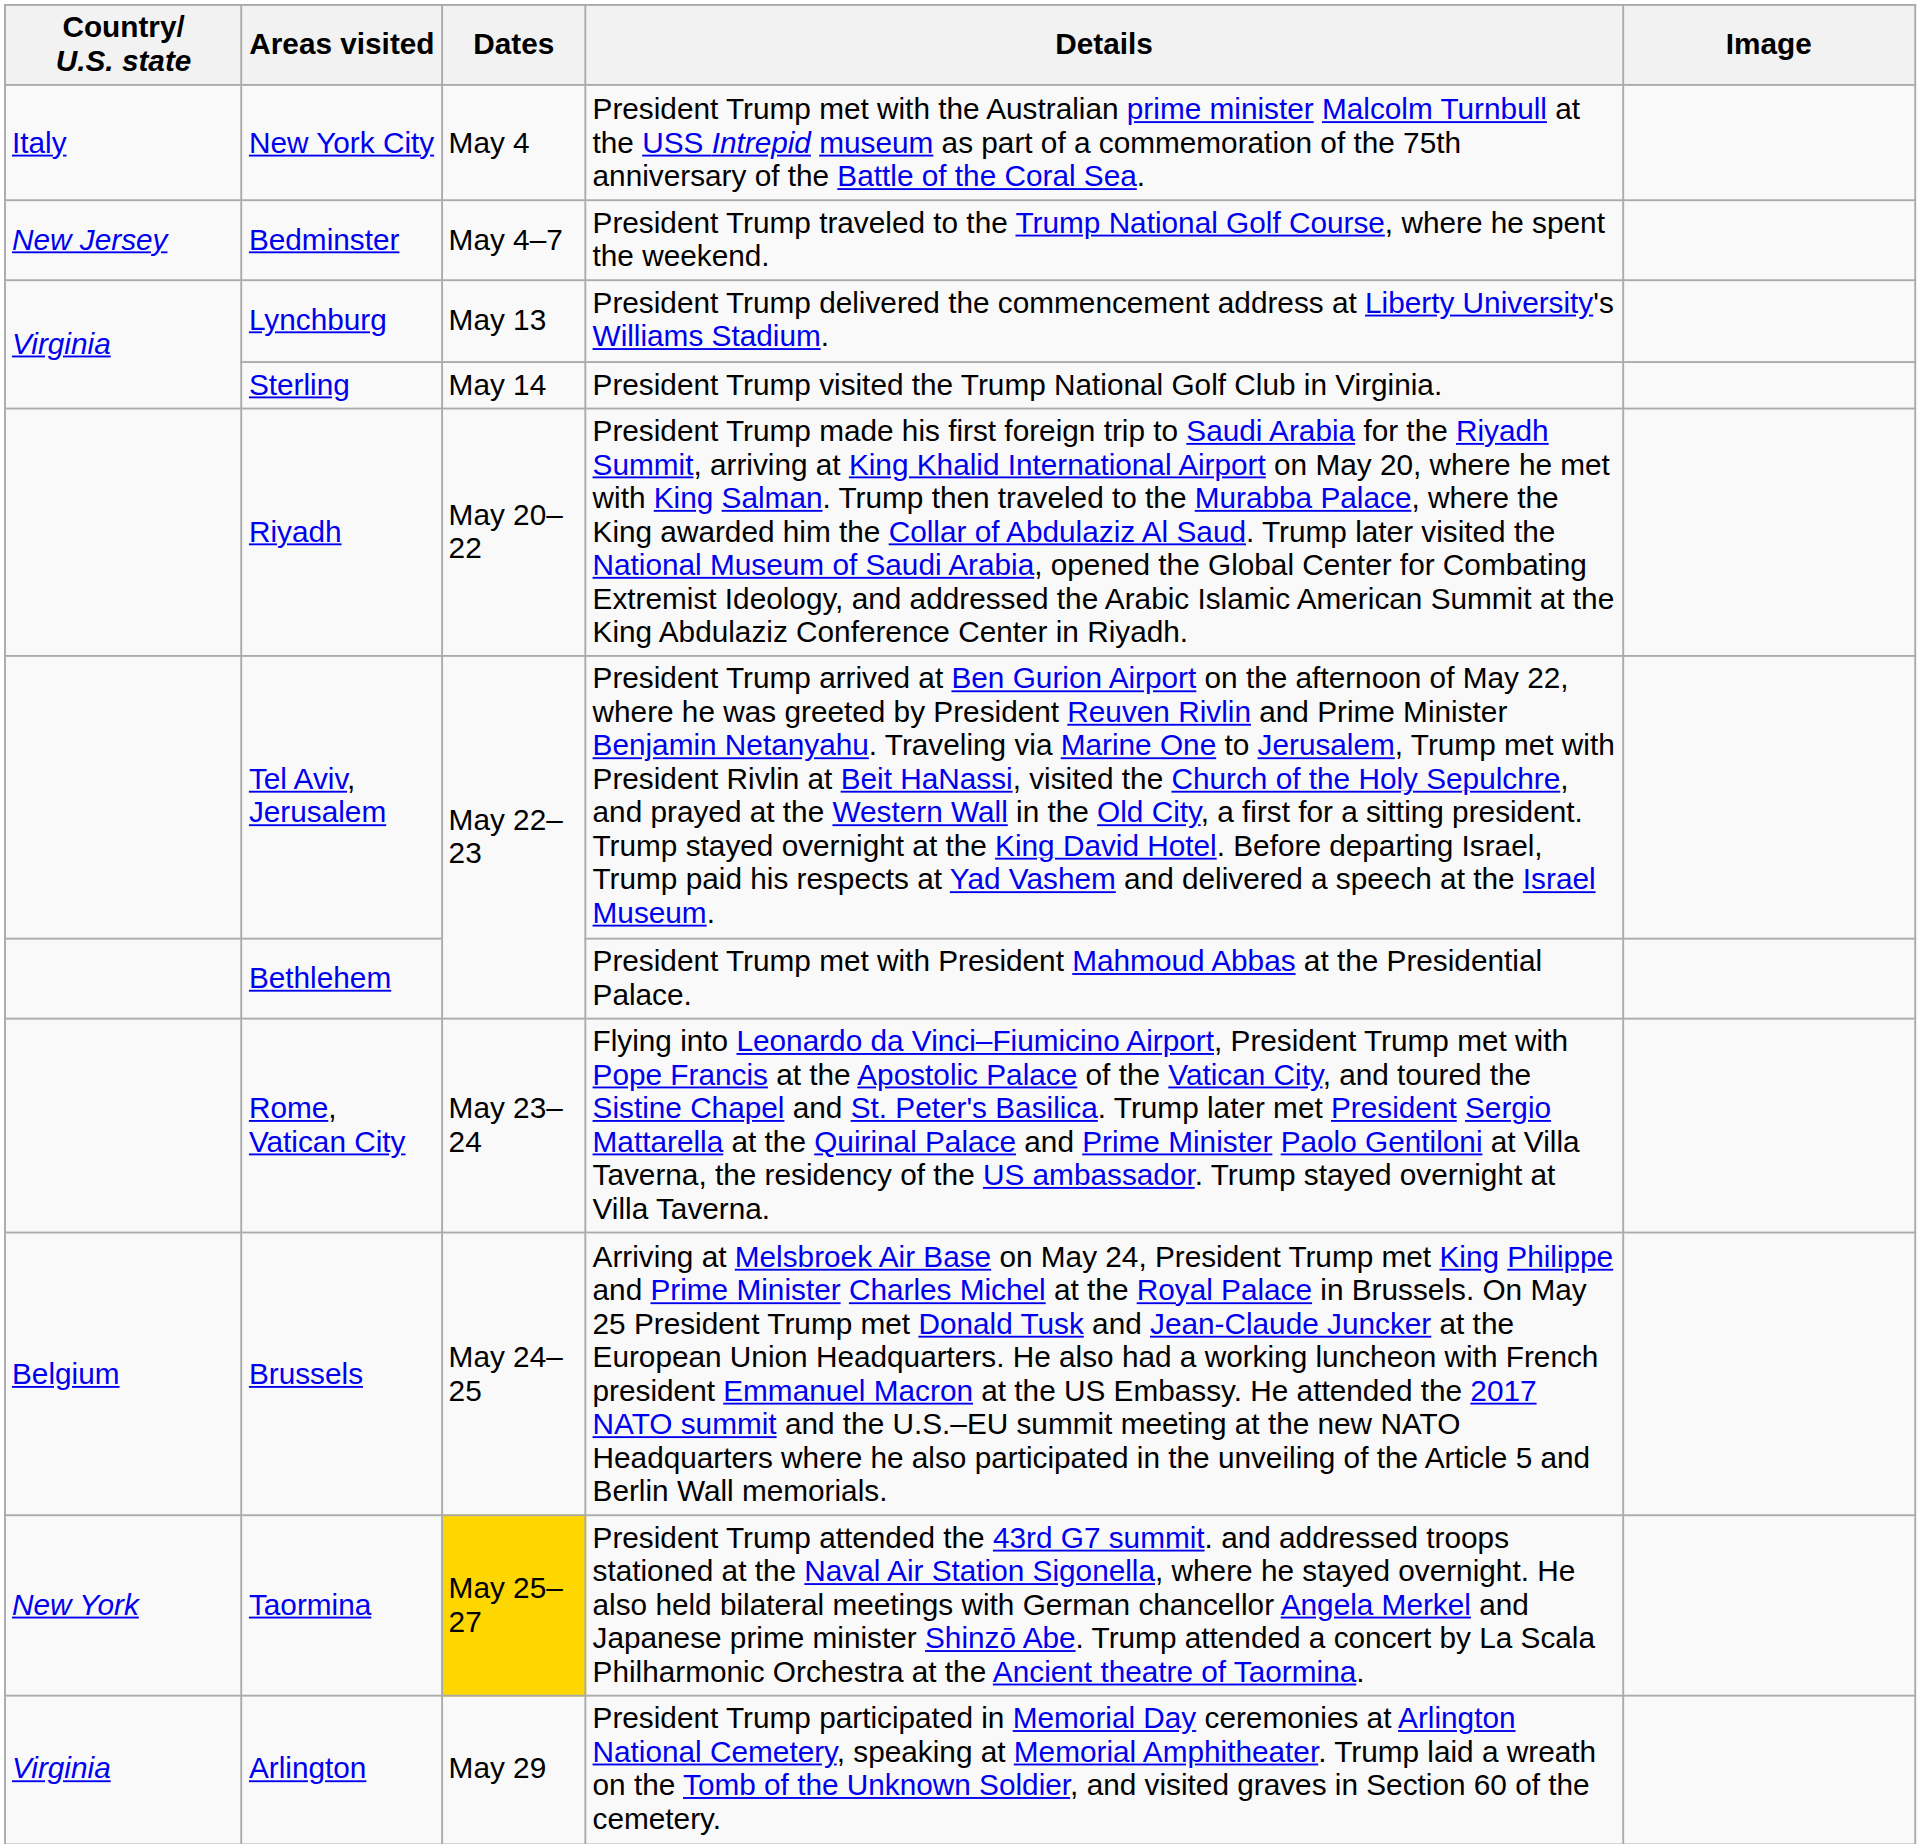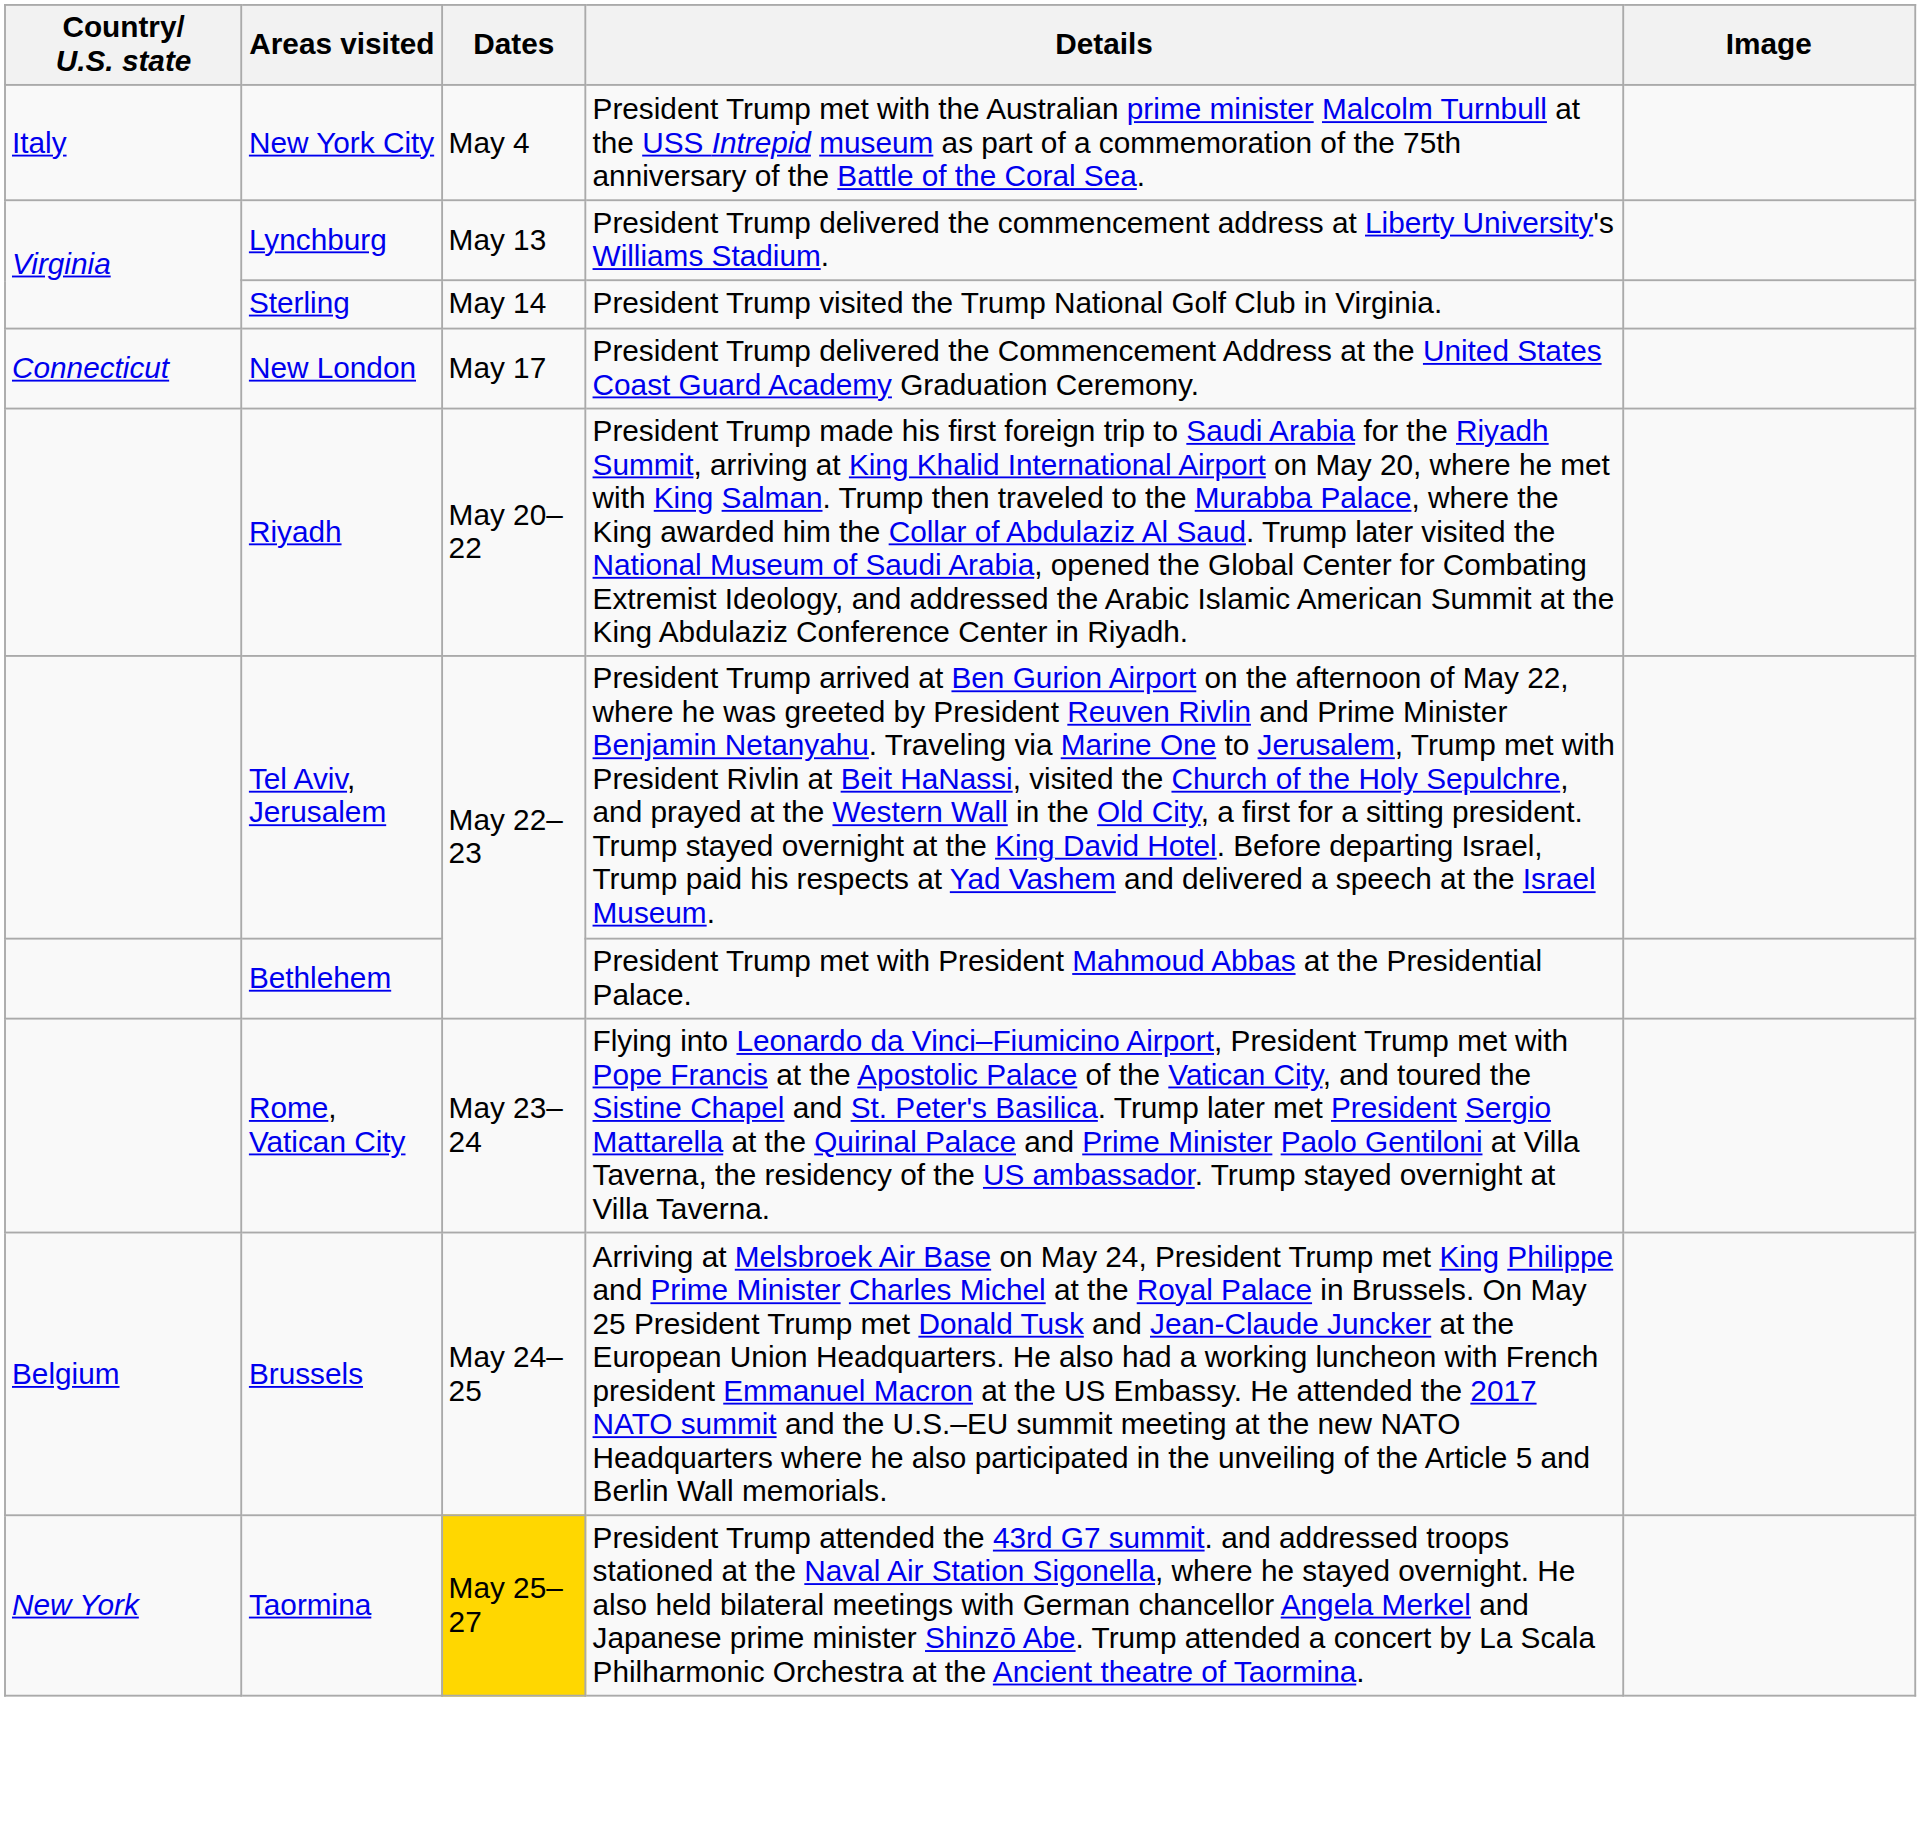- row: New Jersey | Bedminster | May 4–7 | President Trump traveled to the Trump National Golf Course, where he spent the weekend.
+ row: Connecticut | New London | May 17 | President Trump delivered the Commencement Address at the United States Coast Guard Academy Graduation Ceremony.
- row: Virginia | Arlington | May 29 | President Trump participated in Memorial Day ceremonies at Arlington National Cemetery, speaking at Memorial Amphitheater. Trump laid a wreath on the Tomb of the Unknown Soldier, and visited graves in Section 60 of the cemetery.
